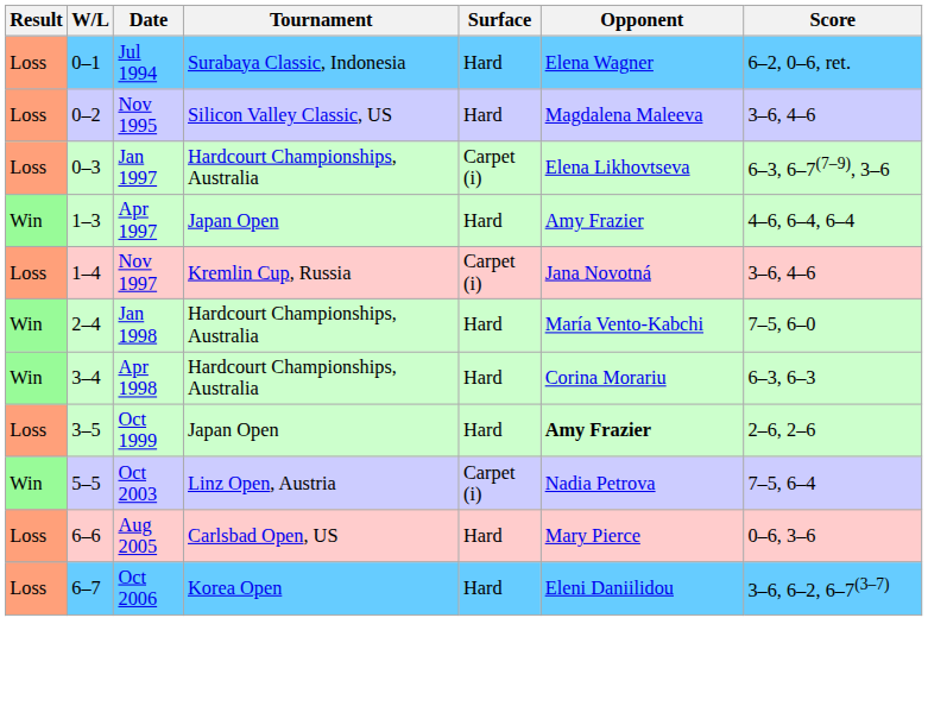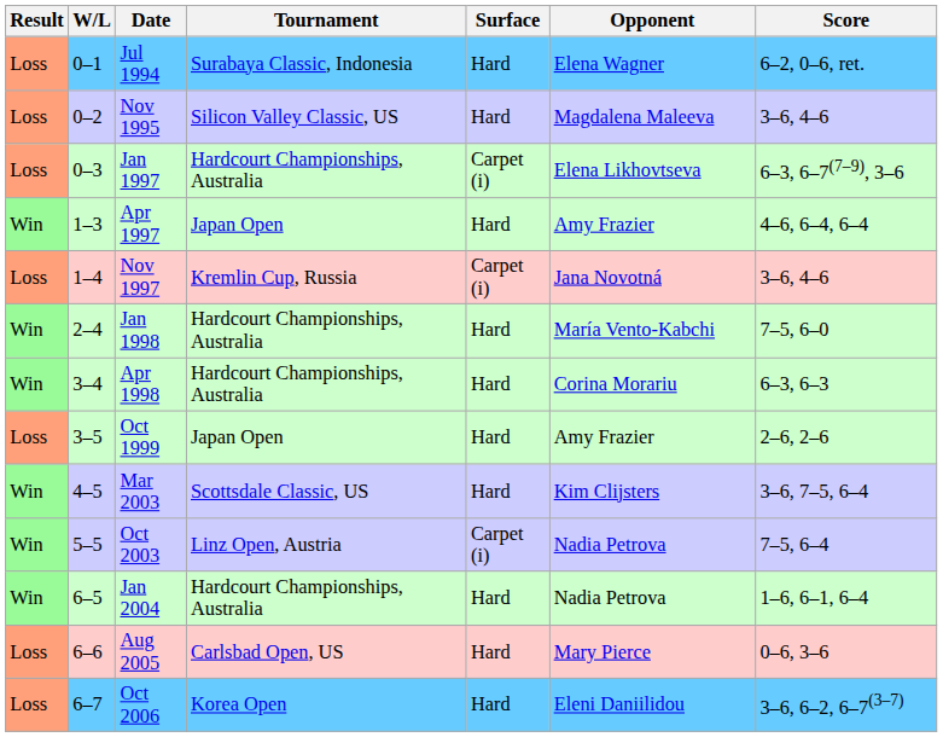Oct 1999 | Opponent: bold -> normal
+ row: Win | 4–5 | Mar 2003 | Scottsdale Classic, US | Hard | Kim Clijsters | 3–6, 7–5, 6–4
+ row: Win | 6–5 | Jan 2004 | Hardcourt Championships, Australia | Hard | Nadia Petrova | 1–6, 6–1, 6–4
